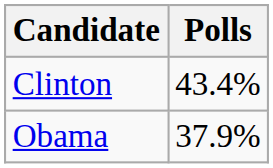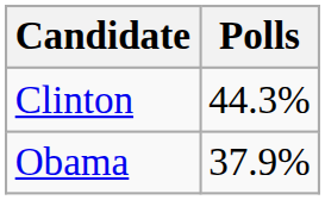Clinton | Polls: 43.4% -> 44.3%
